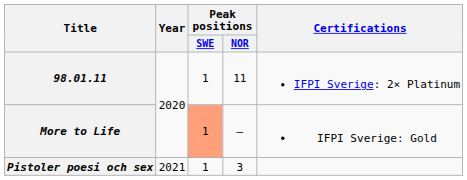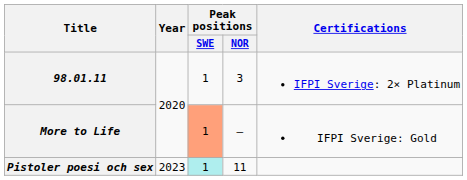98.01.11 | Peak positions / NOR: 11 -> 3
Pistoler poesi och sex | Year: 2021 -> 2023
Pistoler poesi och sex | Peak positions / SWE: no background -> paleturquoise background
Pistoler poesi och sex | Peak positions / NOR: 3 -> 11
